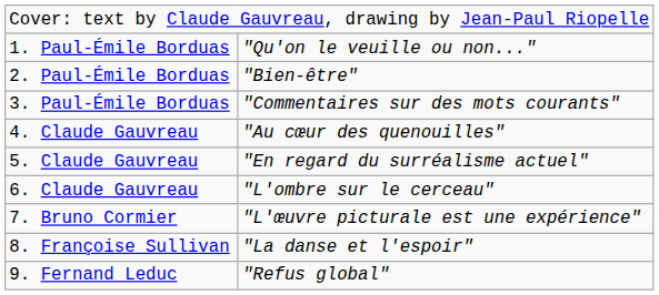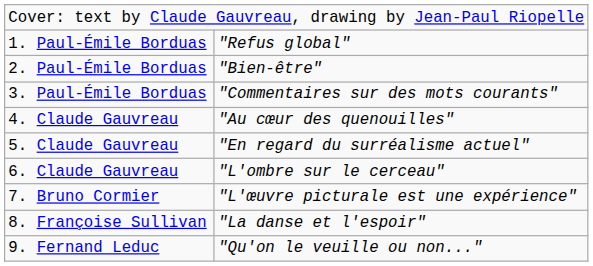1. Paul-Émile Borduas | column 2: "Qu'on le veuille ou non..." -> "Refus global"
9. Fernand Leduc | column 2: "Refus global" -> "Qu'on le veuille ou non..."
